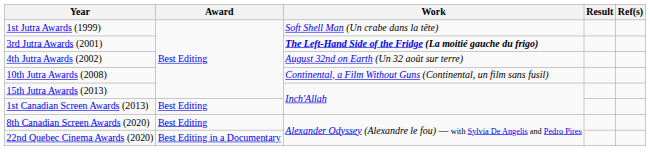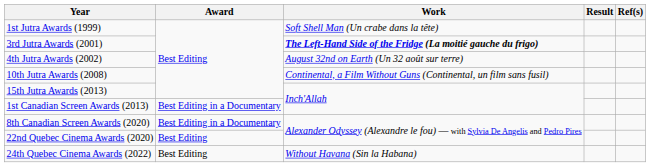1st Canadian Screen Awards (2013) | Award: Best Editing -> Best Editing in a Documentary
8th Canadian Screen Awards (2020) | Award: Best Editing -> Best Editing in a Documentary
22nd Quebec Cinema Awards (2020) | Award: Best Editing in a Documentary -> Best Editing
+ row: 24th Quebec Cinema Awards (2022) | Best Editing | Without Havana (Sin la Habana)
